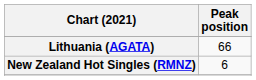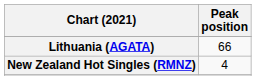New Zealand Hot Singles (RMNZ) | Peak position: 6 -> 4
